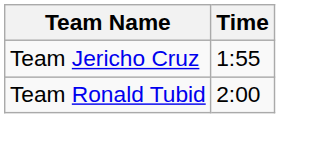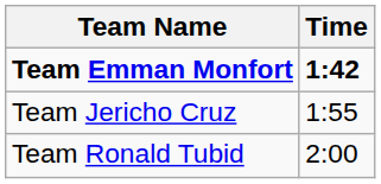+ row: Team Emman Monfort | 1:42
